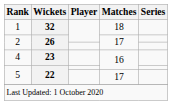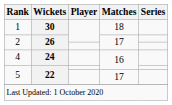1 | Wickets: 32 -> 30
4 | Wickets: 23 -> 24
